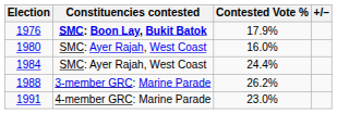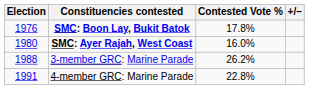1976 | Contested Vote %: 17.9% -> 17.8%
1980 | Constituencies contested: normal -> bold
- row: 1984 | SMC: Ayer Rajah, West Coast | 24.4%
1991 | Contested Vote %: 23.0% -> 22.8%
